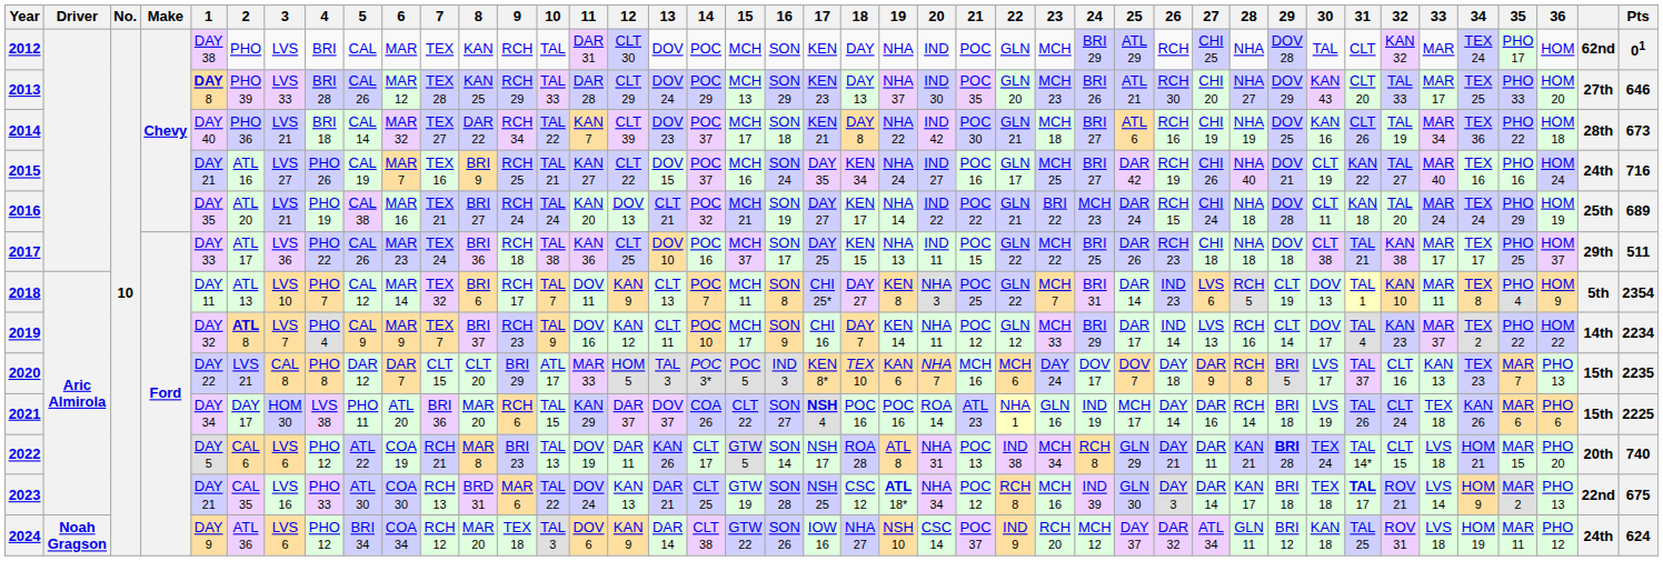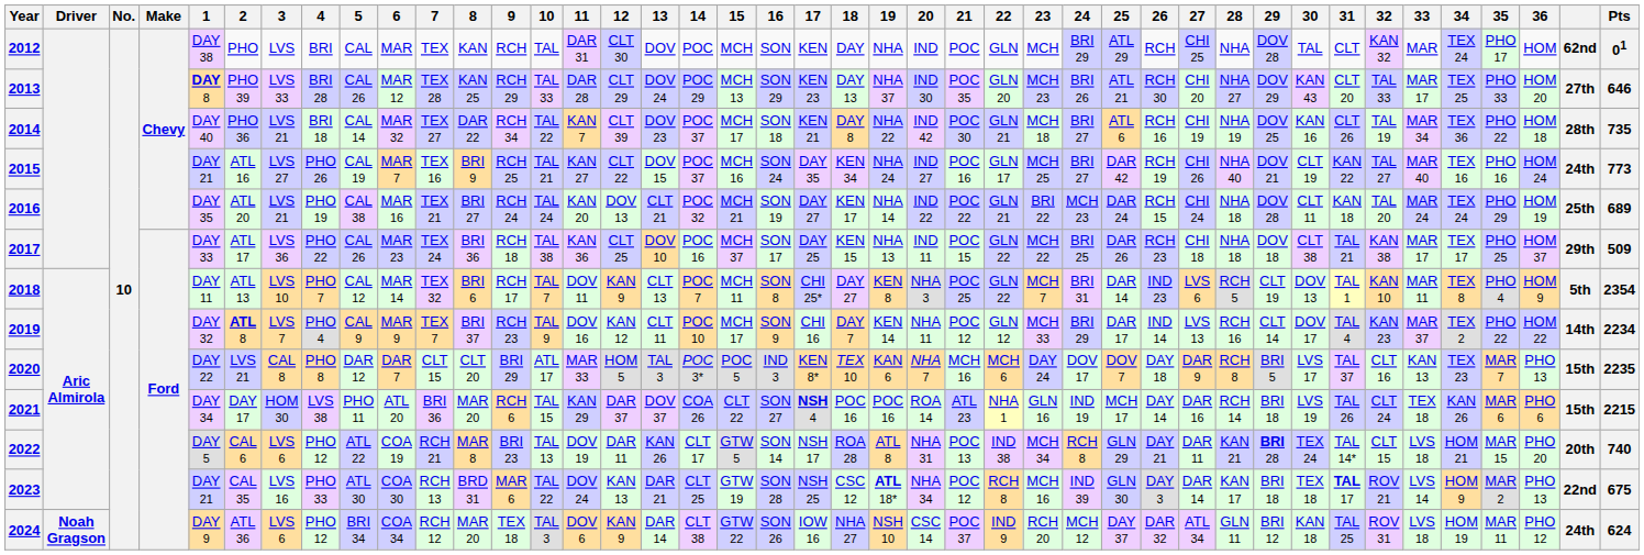2014 | Pts: 673 -> 735
2015 | Pts: 716 -> 773
2017 | Pts: 511 -> 509
2021 | Pts: 2225 -> 2215
